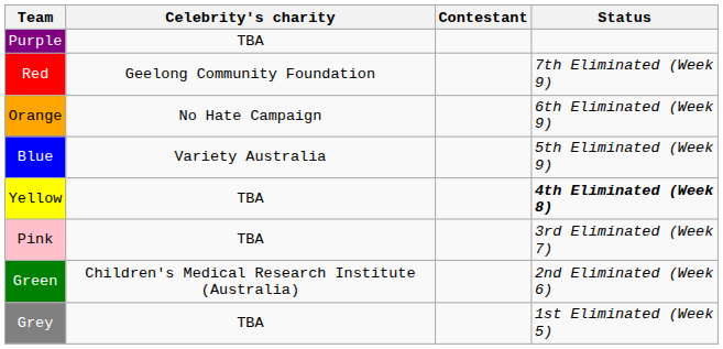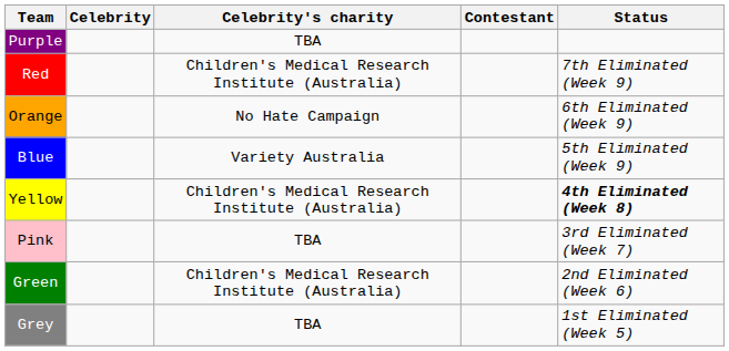+ column: Celebrity
Red | Celebrity's charity: Geelong Community Foundation -> Children's Medical Research Institute (Australia)
Yellow | Celebrity's charity: TBA -> Children's Medical Research Institute (Australia)
